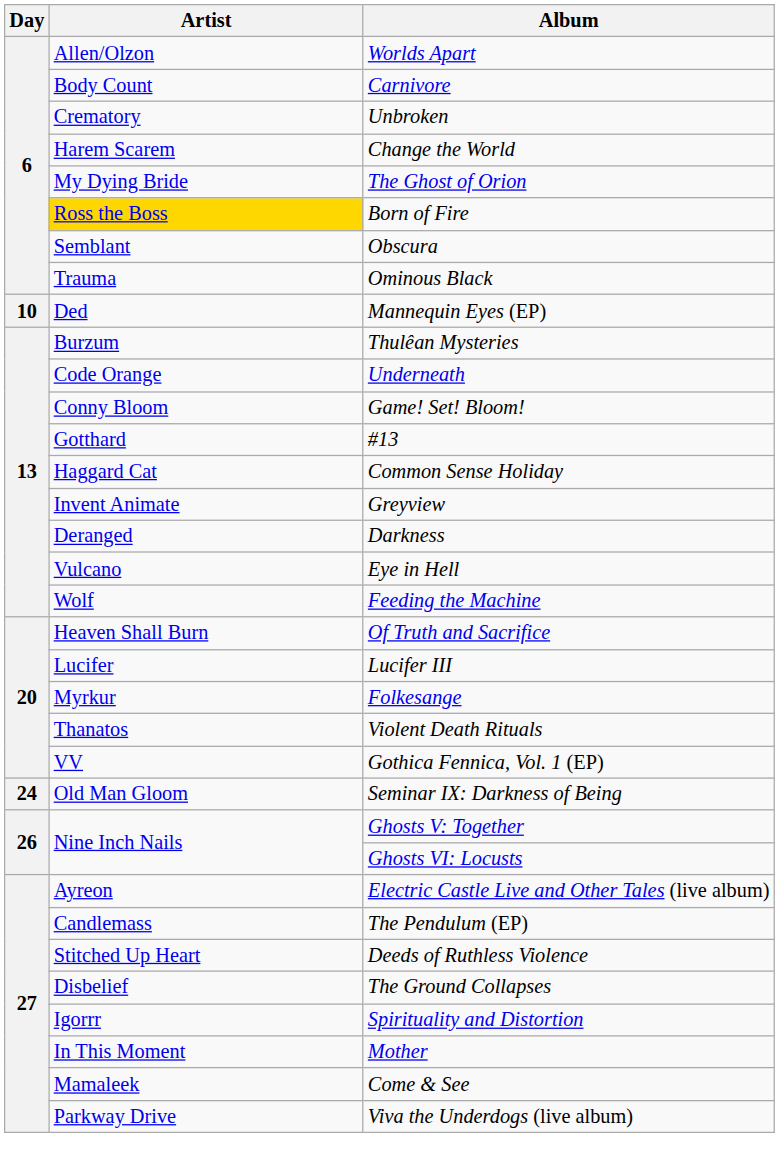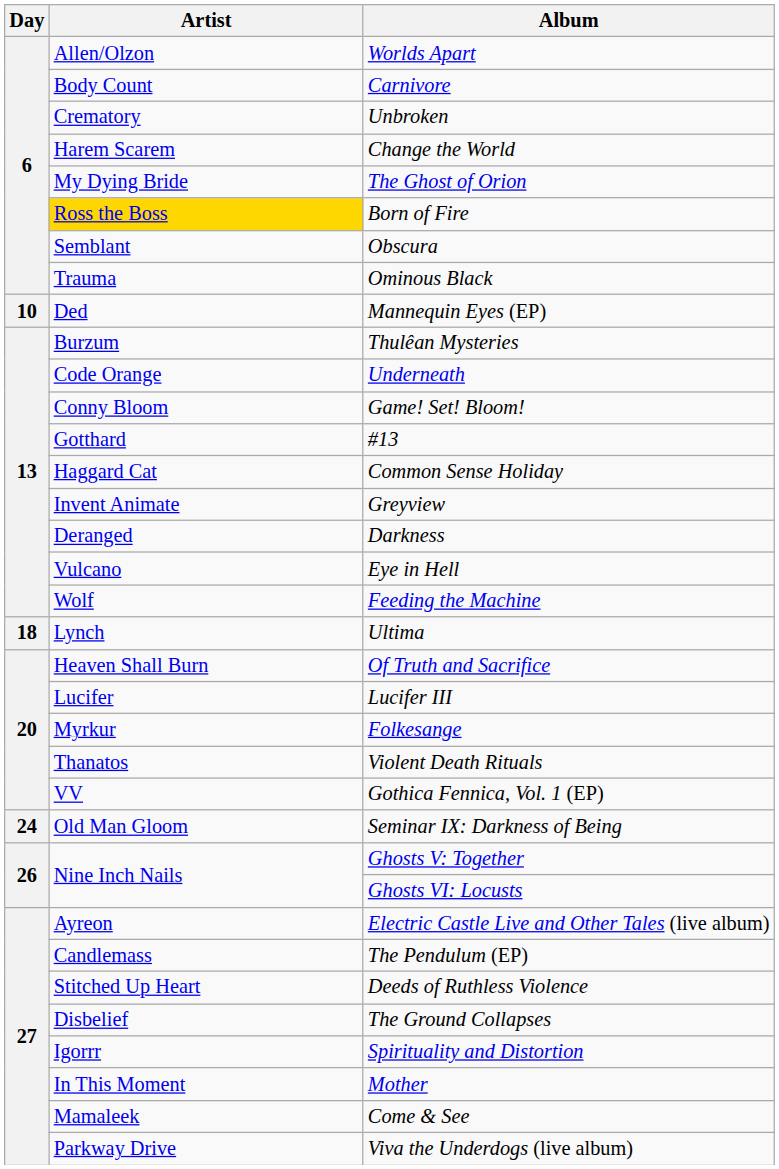+ row: 18 | Lynch | Ultima
